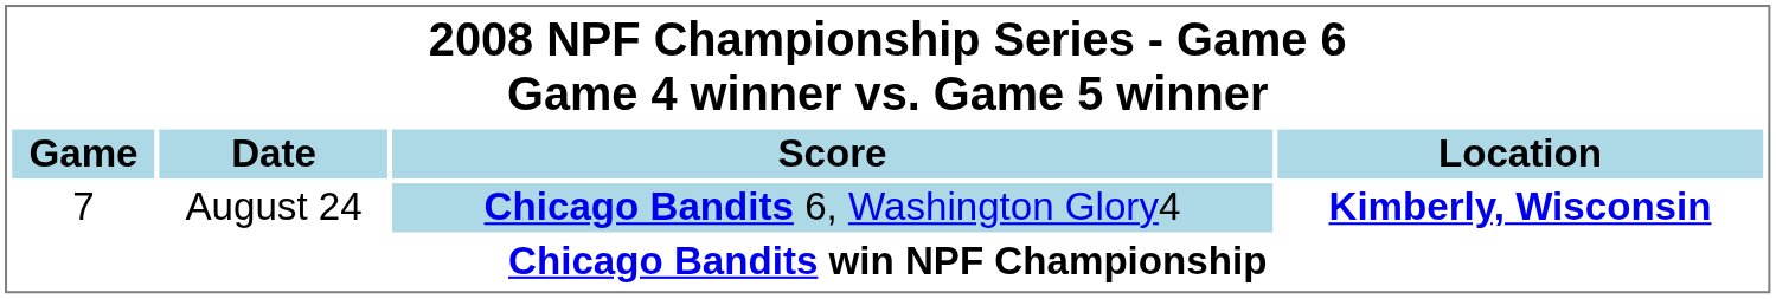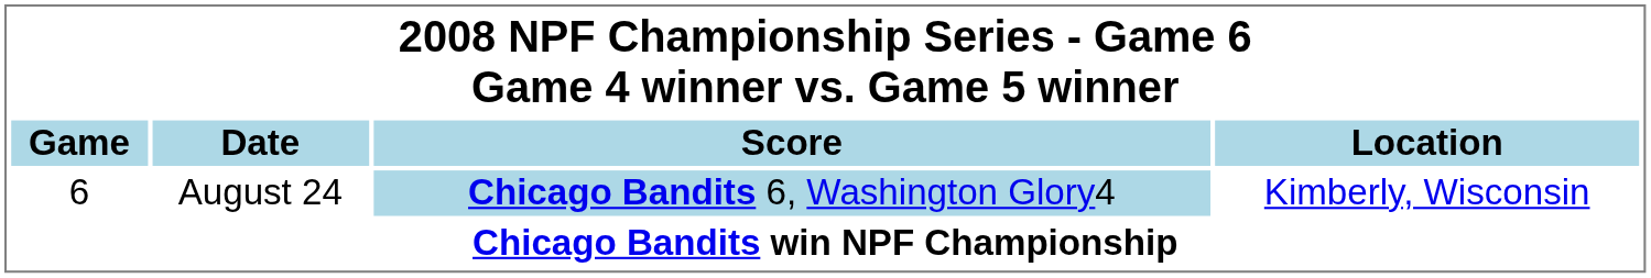August 24 | Game: 7 -> 6
August 24 | Location: bold -> normal
